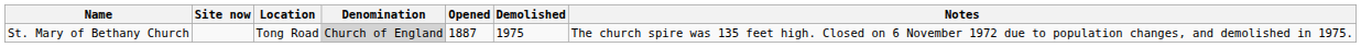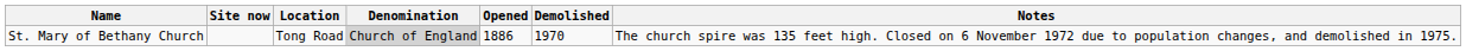St. Mary of Bethany Church | Opened: 1887 -> 1886
St. Mary of Bethany Church | Demolished: 1975 -> 1970
